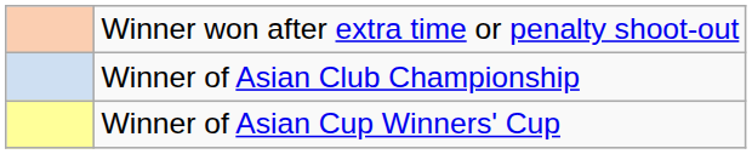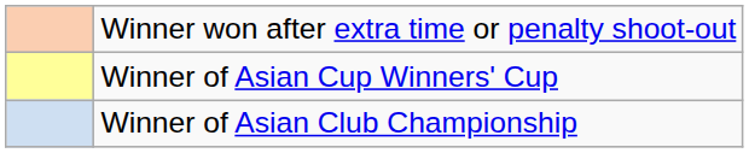rows swapped: Winner of Asian Club Championship <-> Winner of Asian Cup Winners' Cup
